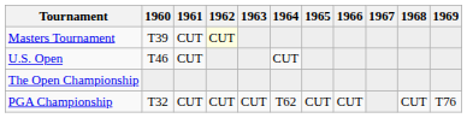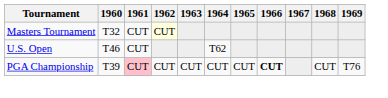Masters Tournament | 1960: T39 -> T32
U.S. Open | 1964: CUT -> T62
- row: The Open Championship
PGA Championship | 1960: T32 -> T39
PGA Championship | 1961: no background -> pink background
PGA Championship | 1964: T62 -> CUT
PGA Championship | 1966: normal -> bold
